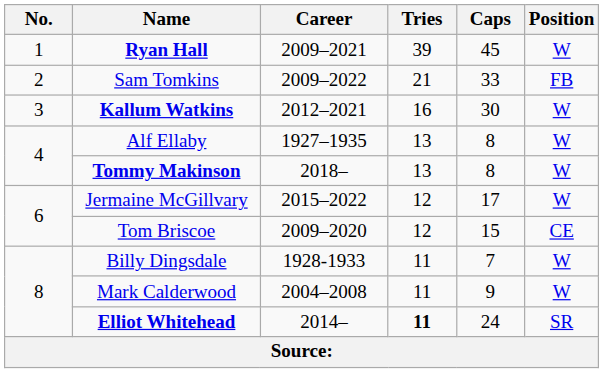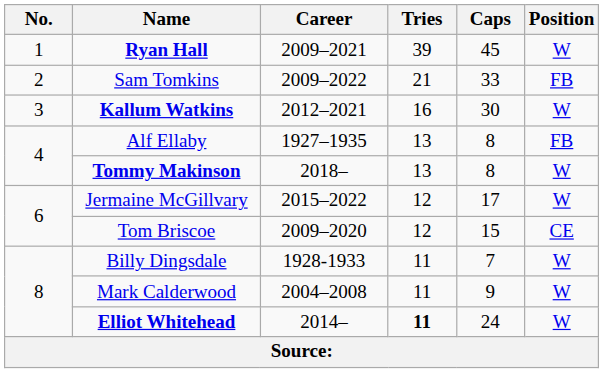Alf Ellaby | Position: W -> FB
Elliot Whitehead | Position: SR -> W
